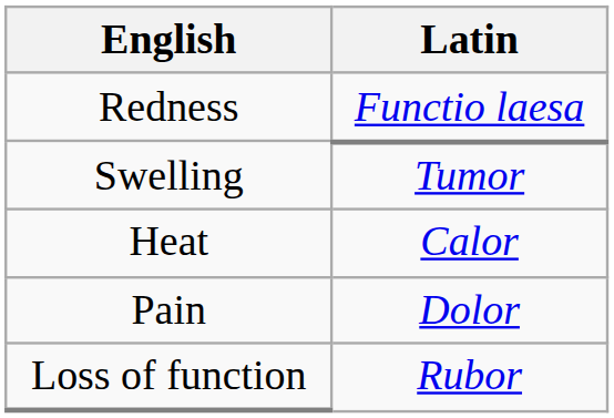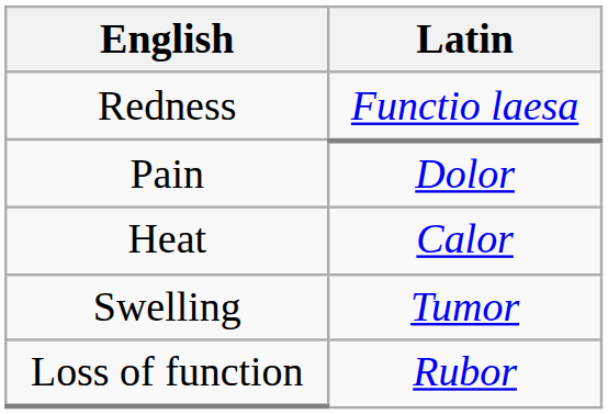rows swapped: Swelling <-> Pain
